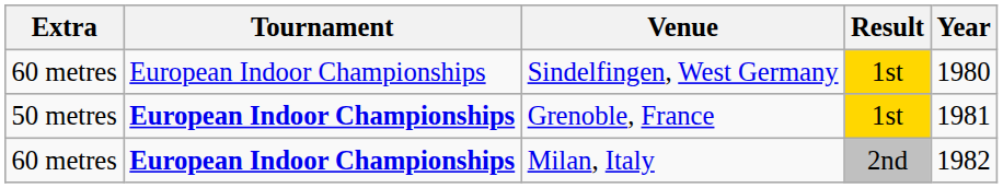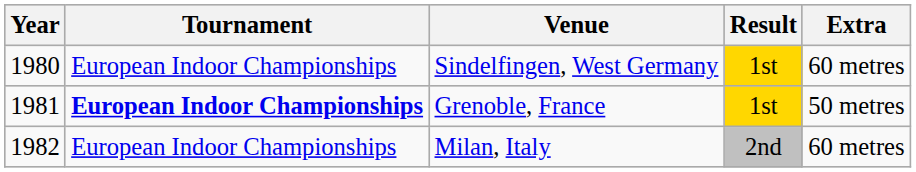columns swapped: Year <-> Extra
Milan, Italy | Tournament: bold -> normal
